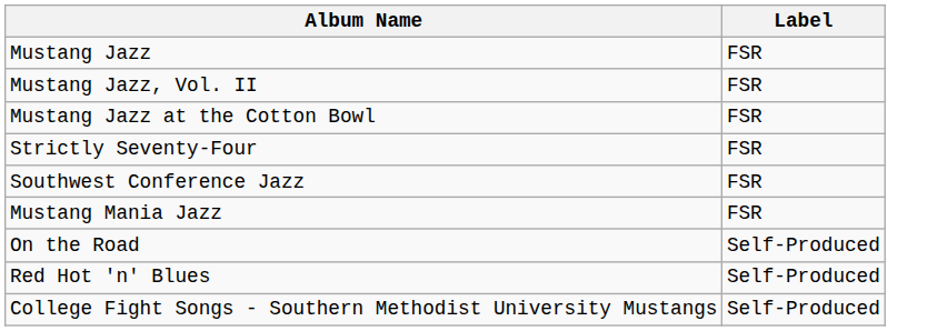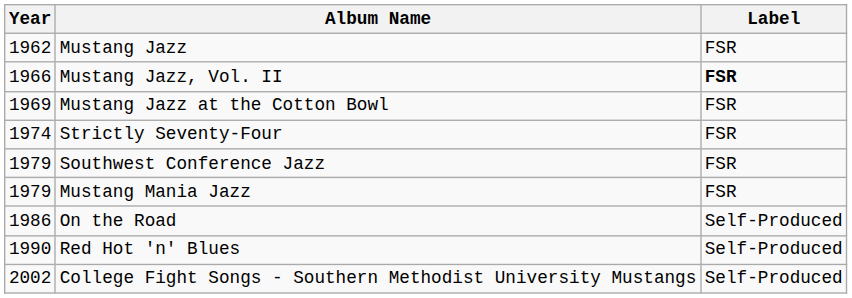+ column: Year | 1962 | 1966 | 1969 | 1974 | 1979 | 1979 | 1986 | 1990 | 2002
Mustang Jazz, Vol. II | Label: normal -> bold
